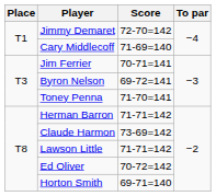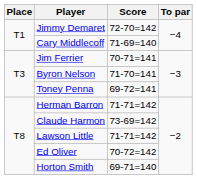Byron Nelson | Score: 69-72=141 -> 71-70=141
Toney Penna | Score: 71-70=141 -> 69-72=141
